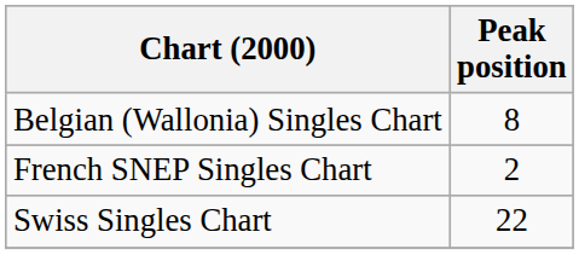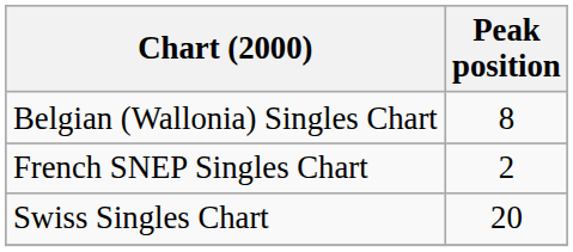Swiss Singles Chart | Peak position: 22 -> 20
